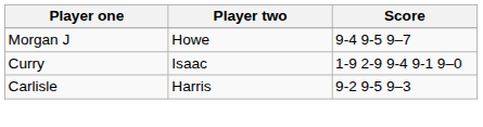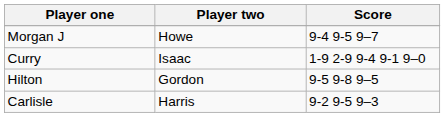+ row: Hilton | Gordon | 9-5 9-8 9–5
